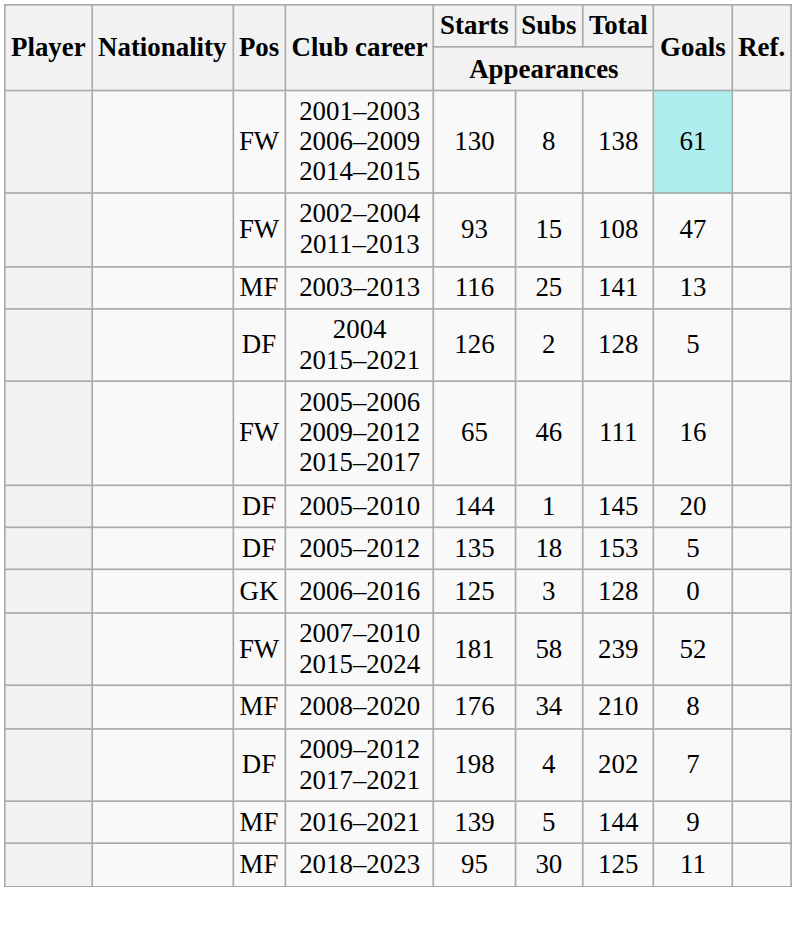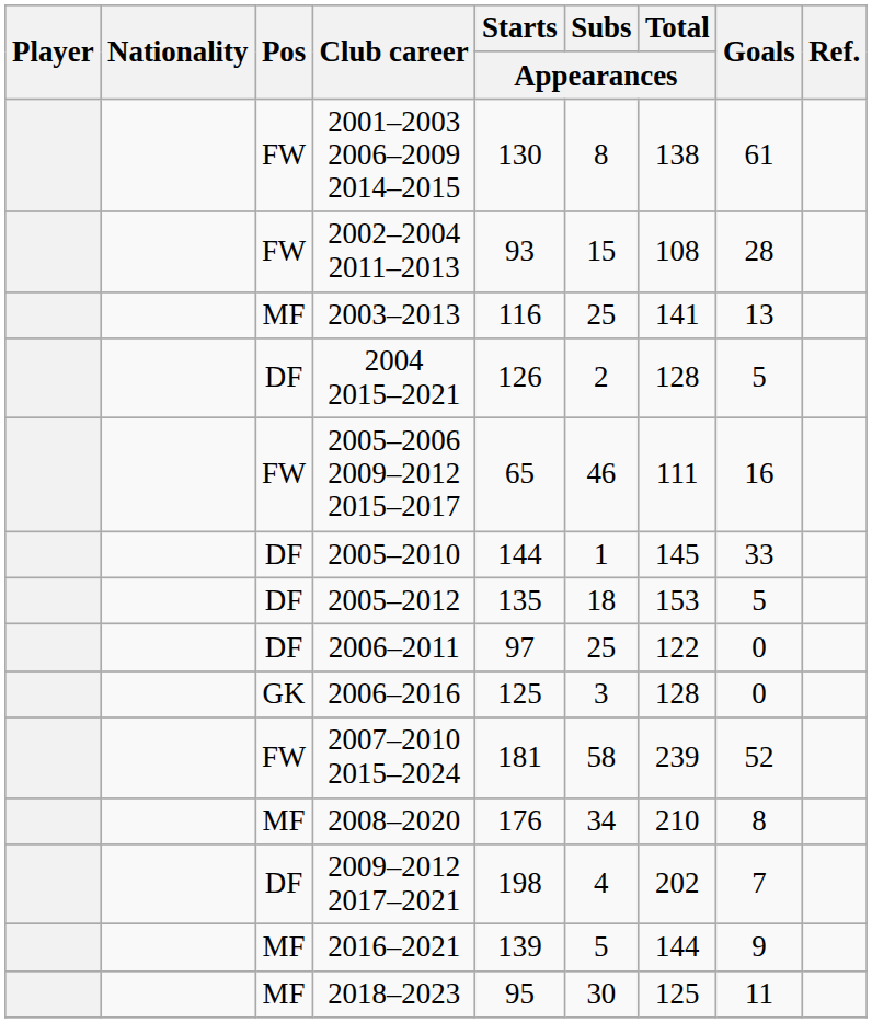2001–2003 2006–2009 2014–2015 | Goals: paleturquoise background -> no background
2002–2004 2011–2013 | Goals: 47 -> 28
2005–2010 | Goals: 20 -> 33
+ row: DF | 2006–2011 | 97 | 25 | 122 | 0
